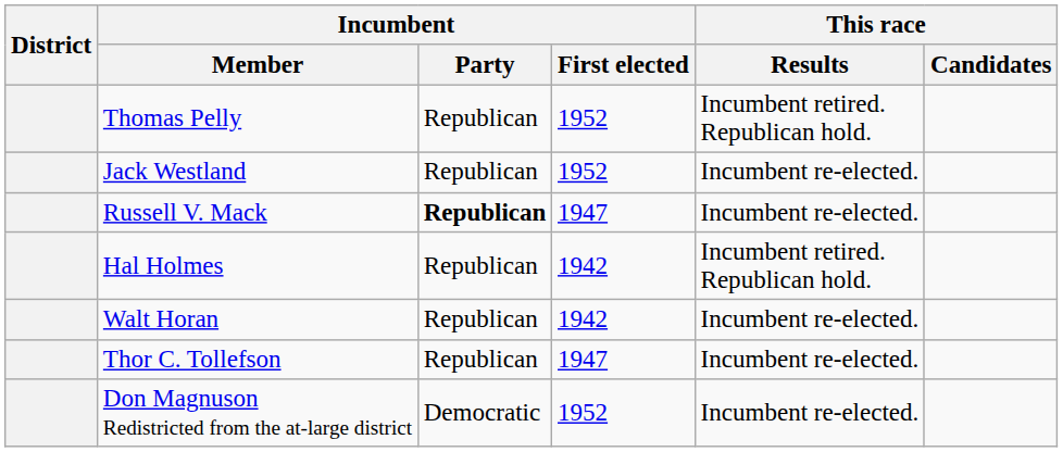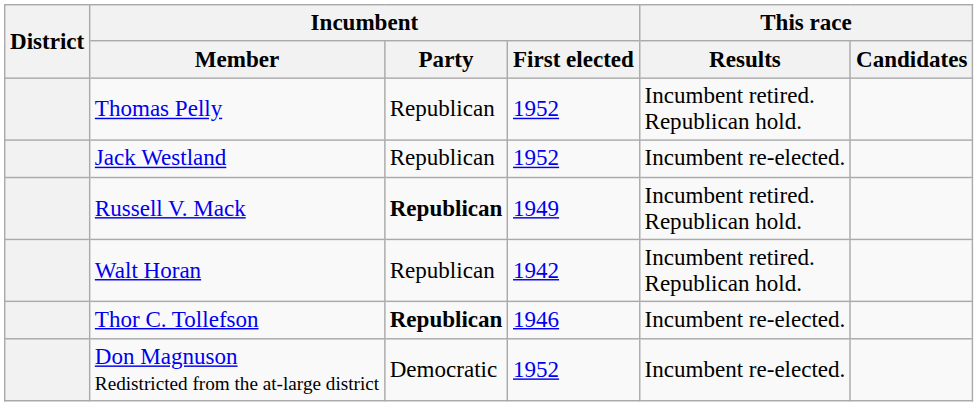Russell V. Mack | Incumbent / First elected: 1947 -> 1949
Russell V. Mack | This race / Results: Incumbent re-elected. -> Incumbent retired. Republican hold.
- row: Hal Holmes | Republican | 1942 | Incumbent retired. Republican hold.
Walt Horan | This race / Results: Incumbent re-elected. -> Incumbent retired. Republican hold.
Thor C. Tollefson | Incumbent / Party: normal -> bold
Thor C. Tollefson | Incumbent / First elected: 1947 -> 1946
